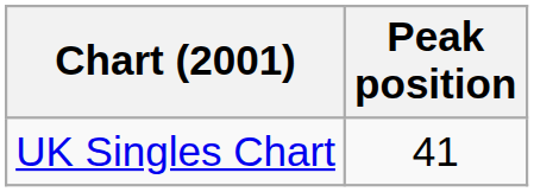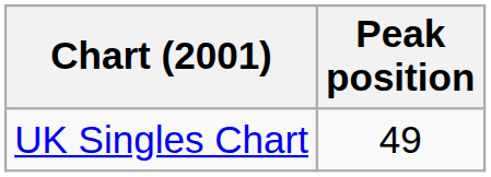UK Singles Chart | Peak position: 41 -> 49
